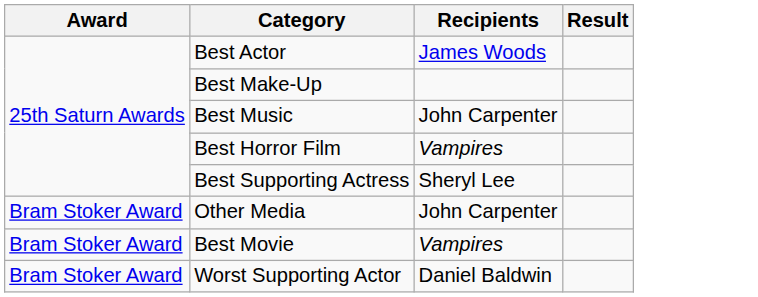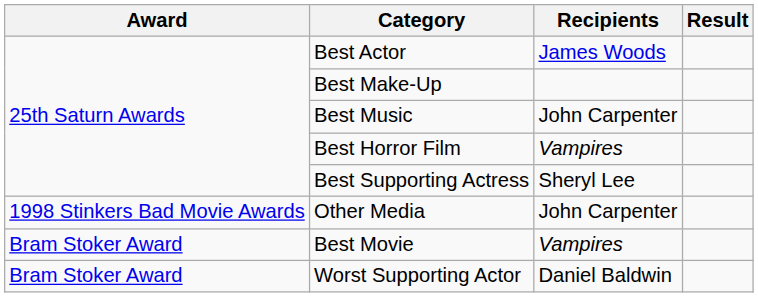Other Media | Award: Bram Stoker Award -> 1998 Stinkers Bad Movie Awards
